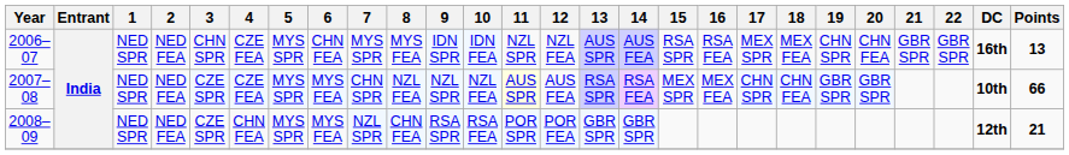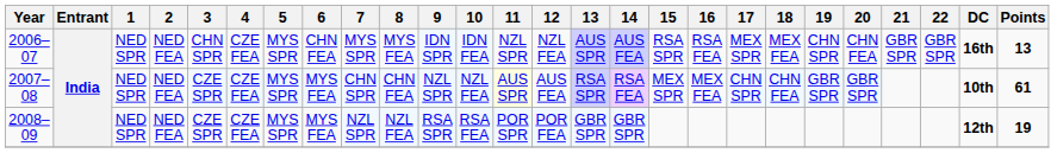2007–08 | 8: NZL FEA -> CHN FEA
2007–08 | Points: 66 -> 61
2008–09 | 4: CHN FEA -> CZE FEA
2008–09 | 8: CHN FEA -> NZL FEA
2008–09 | Points: 21 -> 19
